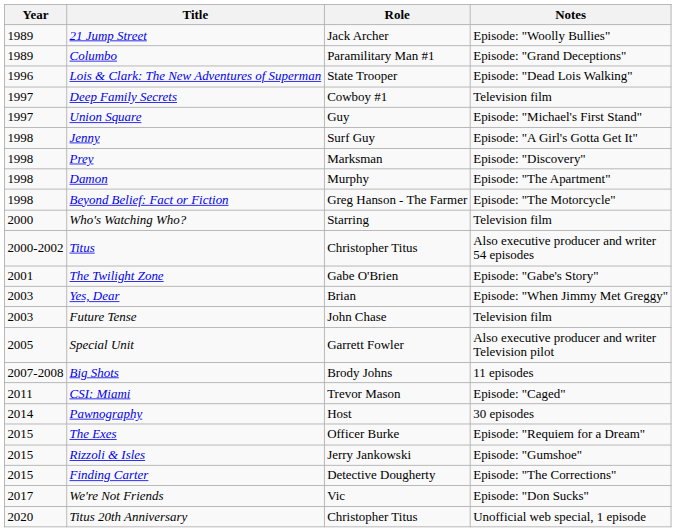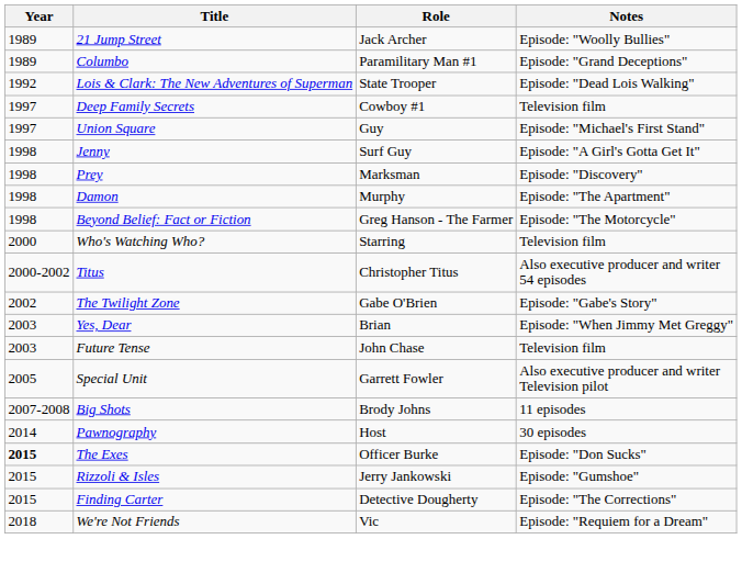Lois & Clark: The New Adventures of Superman | Year: 1996 -> 1992
The Twilight Zone | Year: 2001 -> 2002
- row: 2011 | CSI: Miami | Trevor Mason | Episode: "Caged"
The Exes | Year: normal -> bold
The Exes | Notes: Episode: "Requiem for a Dream" -> Episode: "Don Sucks"
We're Not Friends | Year: 2017 -> 2018
We're Not Friends | Notes: Episode: "Don Sucks" -> Episode: "Requiem for a Dream"
- row: 2020 | Titus 20th Anniversary | Christopher Titus | Unofficial web special, 1 episode
